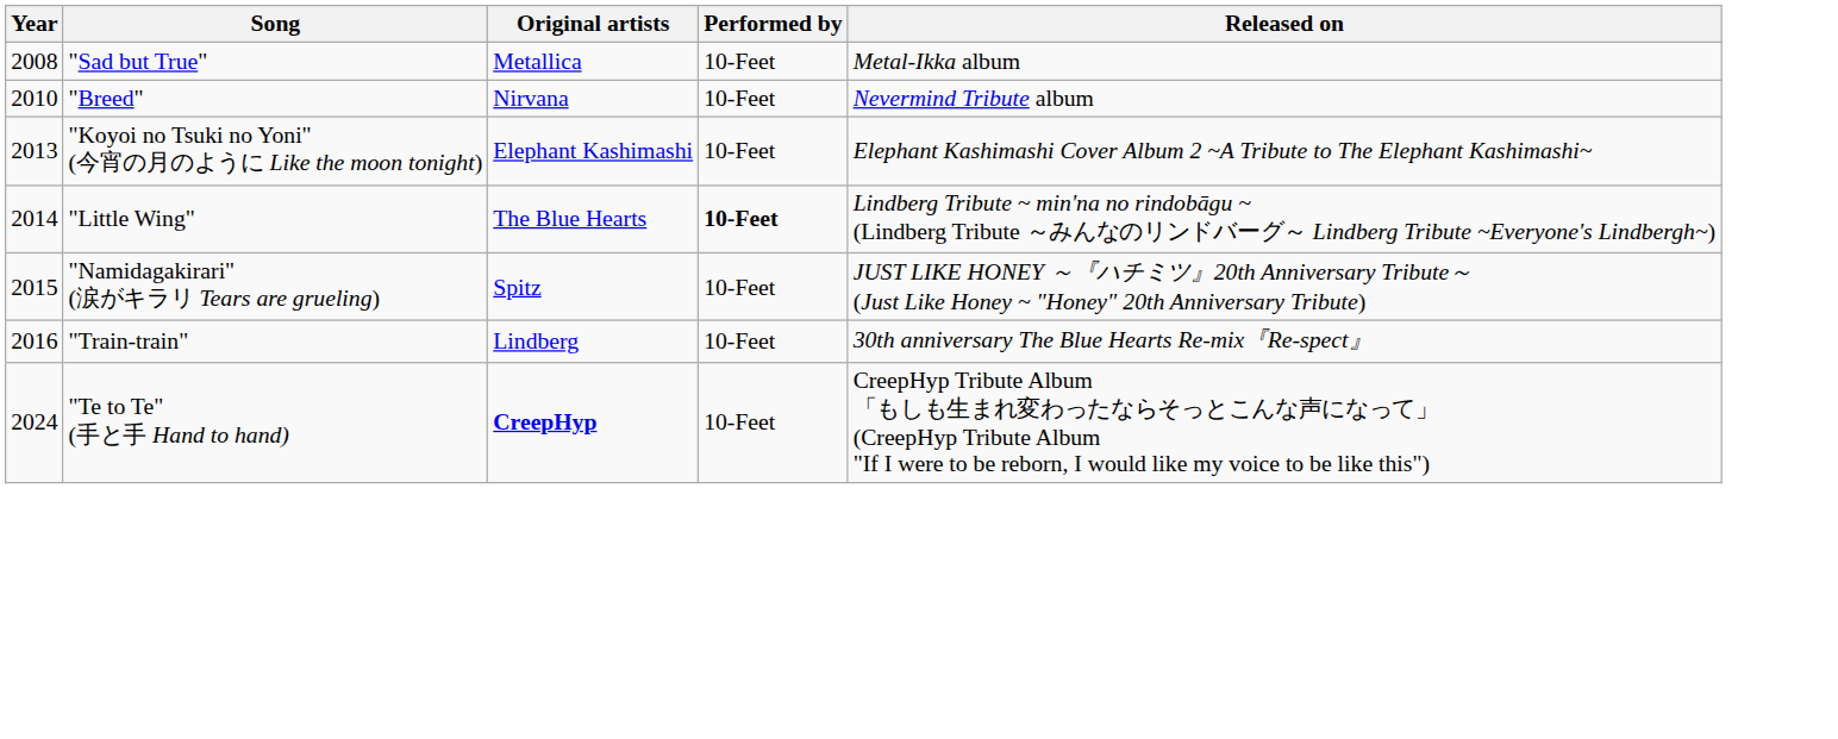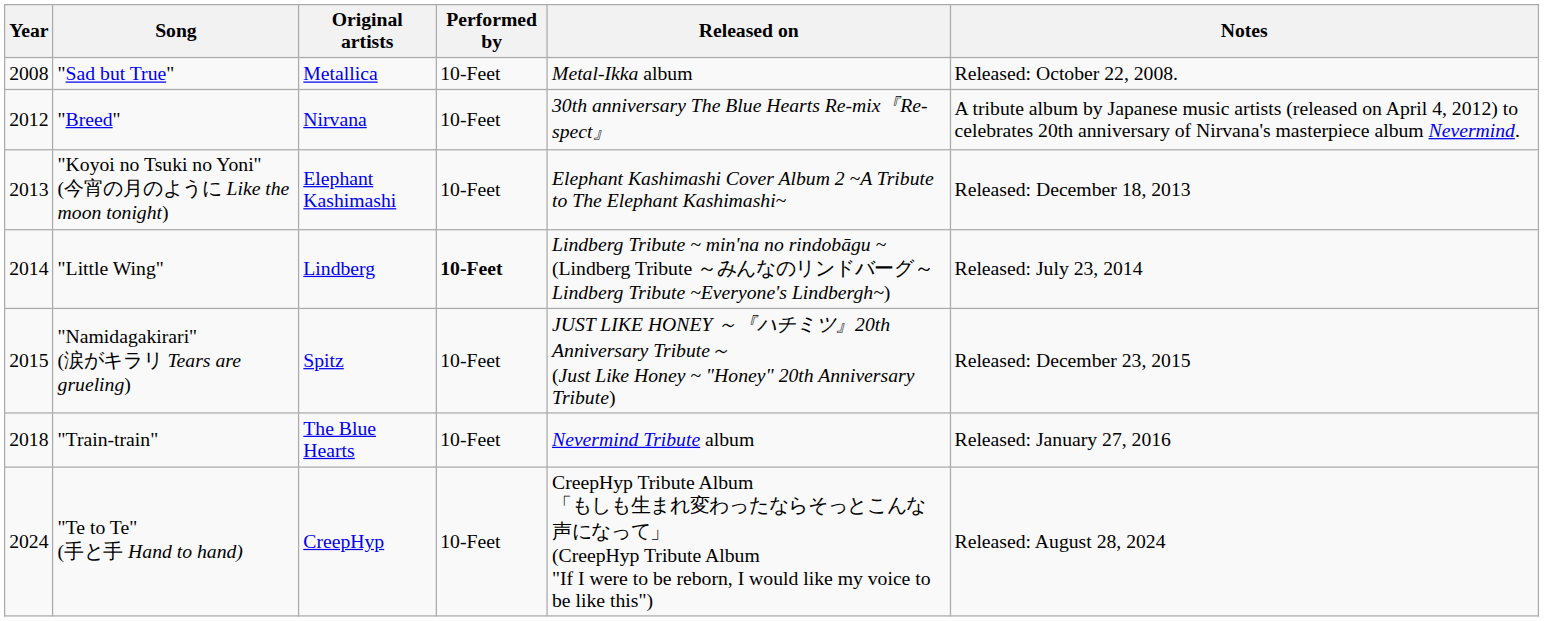+ column: Notes | Released: October 22, 2008. | A tribute album by Japanese music artists (released on April 4, 2012) to celebrates 20th anniversary of Nirvana's masterpiece album Nevermind. | Released: December 18, 2013 | Released: July 23, 2014 | Released: December 23, 2015 | Released: January 27, 2016 | Released: August 28, 2024
"Breed" | Year: 2010 -> 2012
"Breed" | Released on: Nevermind Tribute album -> 30th anniversary The Blue Hearts Re-mix『Re-spect』
"Little Wing" | Original artists: The Blue Hearts -> Lindberg
"Train-train" | Year: 2016 -> 2018
"Train-train" | Original artists: Lindberg -> The Blue Hearts
"Train-train" | Released on: 30th anniversary The Blue Hearts Re-mix『Re-spect』 -> Nevermind Tribute album
"Te to Te" (手と手 Hand to hand) | Original artists: bold -> normal
